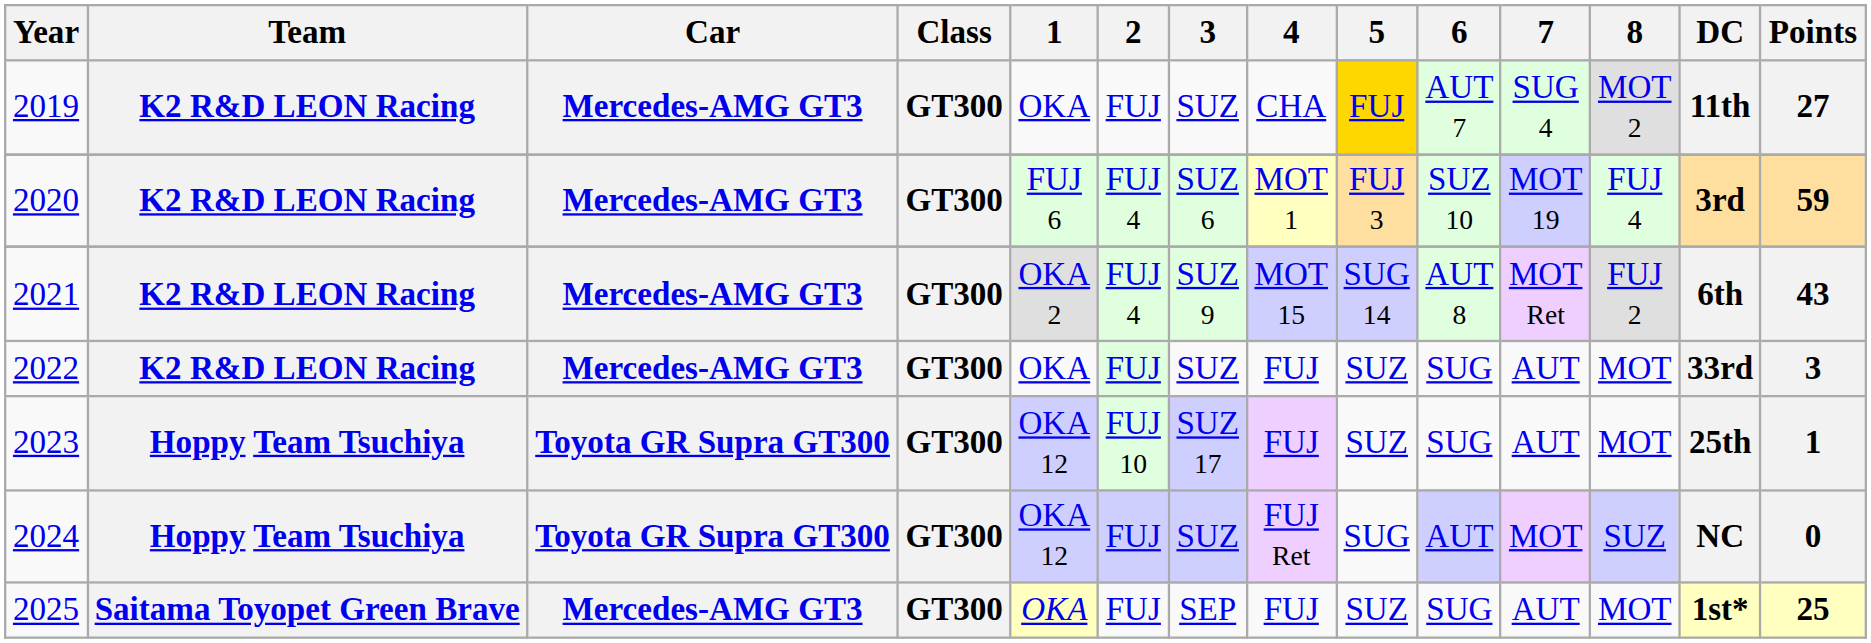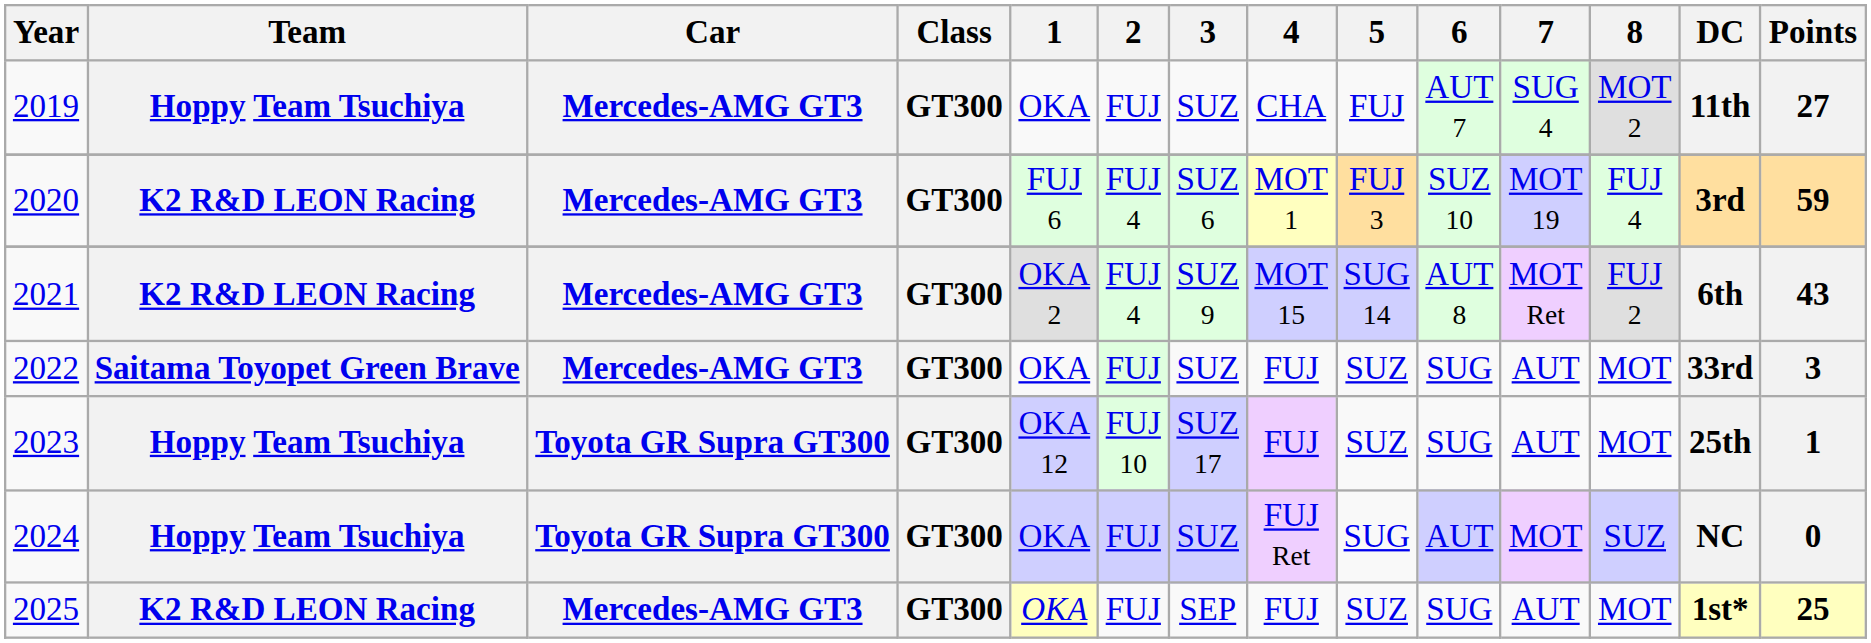2019 | Team: K2 R&D LEON Racing -> Hoppy Team Tsuchiya
2019 | 5: gold background -> no background
2022 | Team: K2 R&D LEON Racing -> Saitama Toyopet Green Brave
2024 | 1: OKA 12 -> OKA
2025 | Team: Saitama Toyopet Green Brave -> K2 R&D LEON Racing
